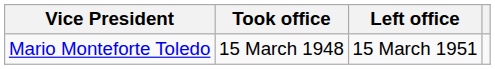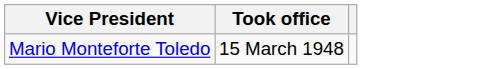- column: Left office | 15 March 1951
